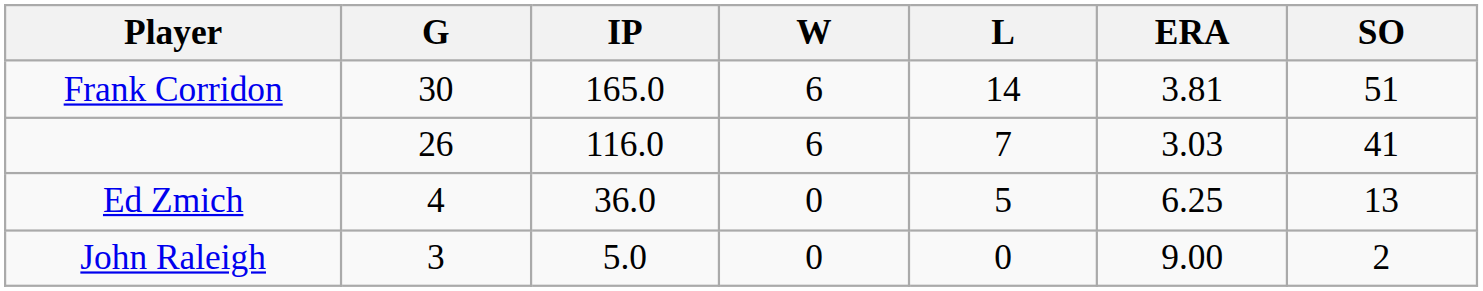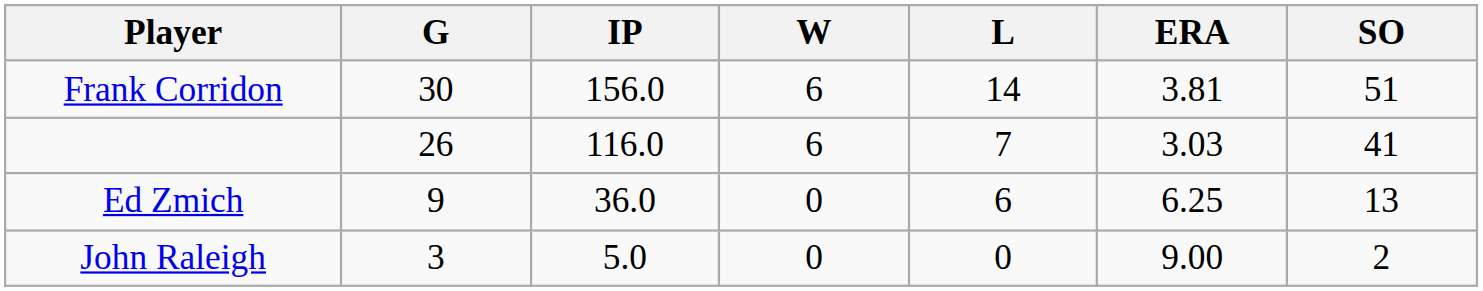Frank Corridon | IP: 165.0 -> 156.0
Ed Zmich | G: 4 -> 9
Ed Zmich | L: 5 -> 6
